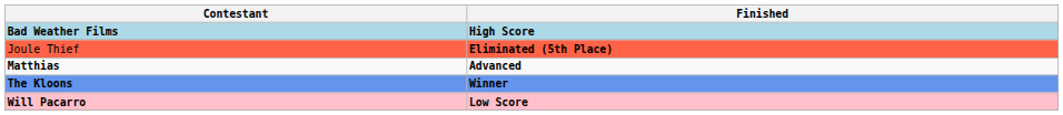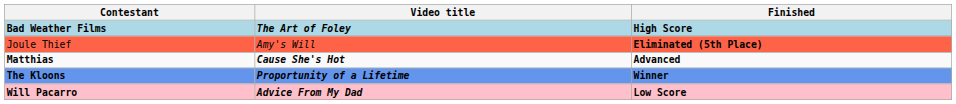+ column: Video title | The Art of Foley | Amy's Will | Cause She's Hot | Proportunity of a Lifetime | Advice From My Dad
